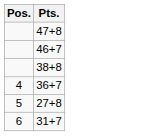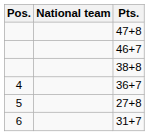+ column: National team
